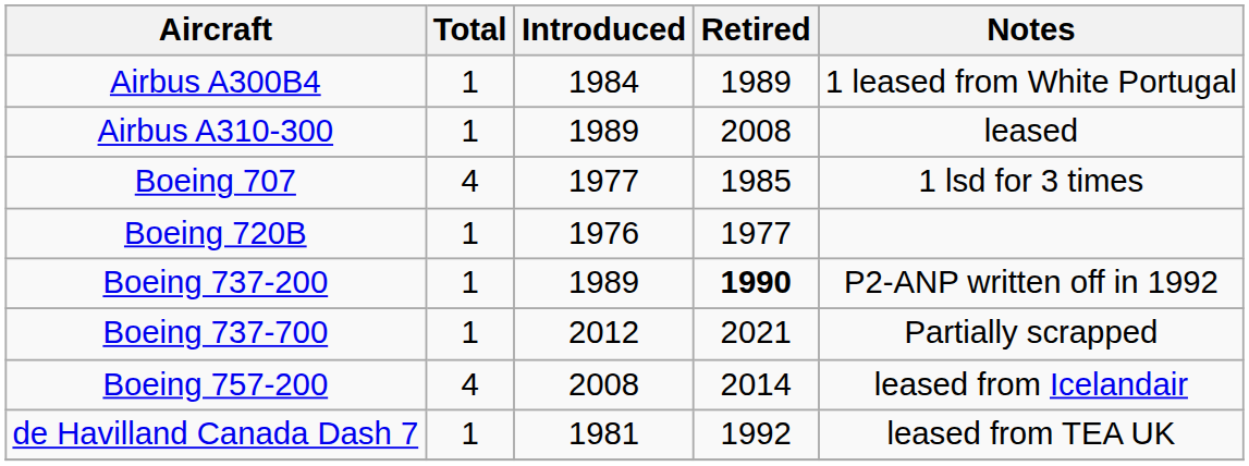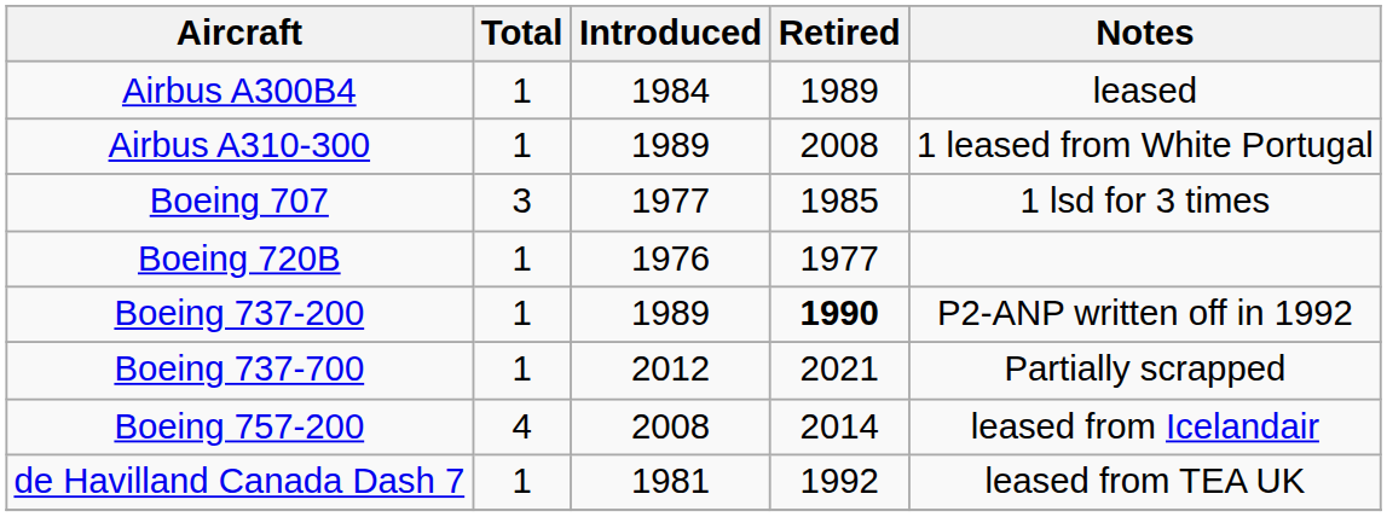Airbus A300B4 | Notes: 1 leased from White Portugal -> leased
Airbus A310-300 | Notes: leased -> 1 leased from White Portugal
Boeing 707 | Total: 4 -> 3
